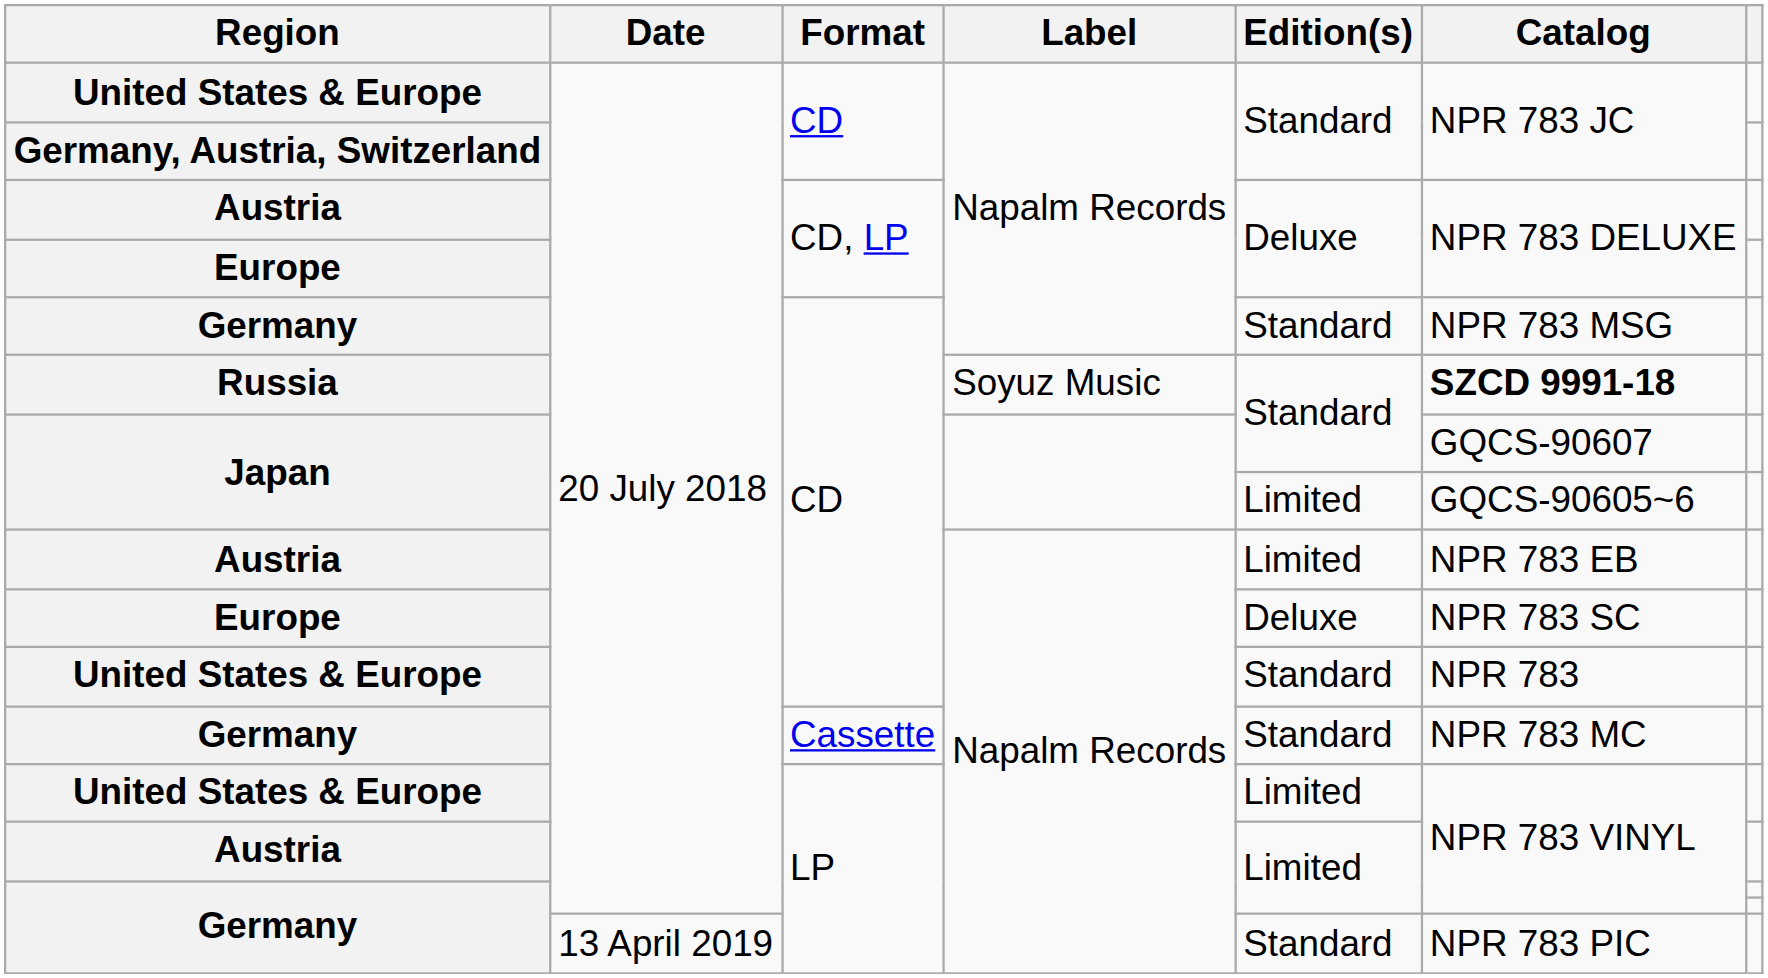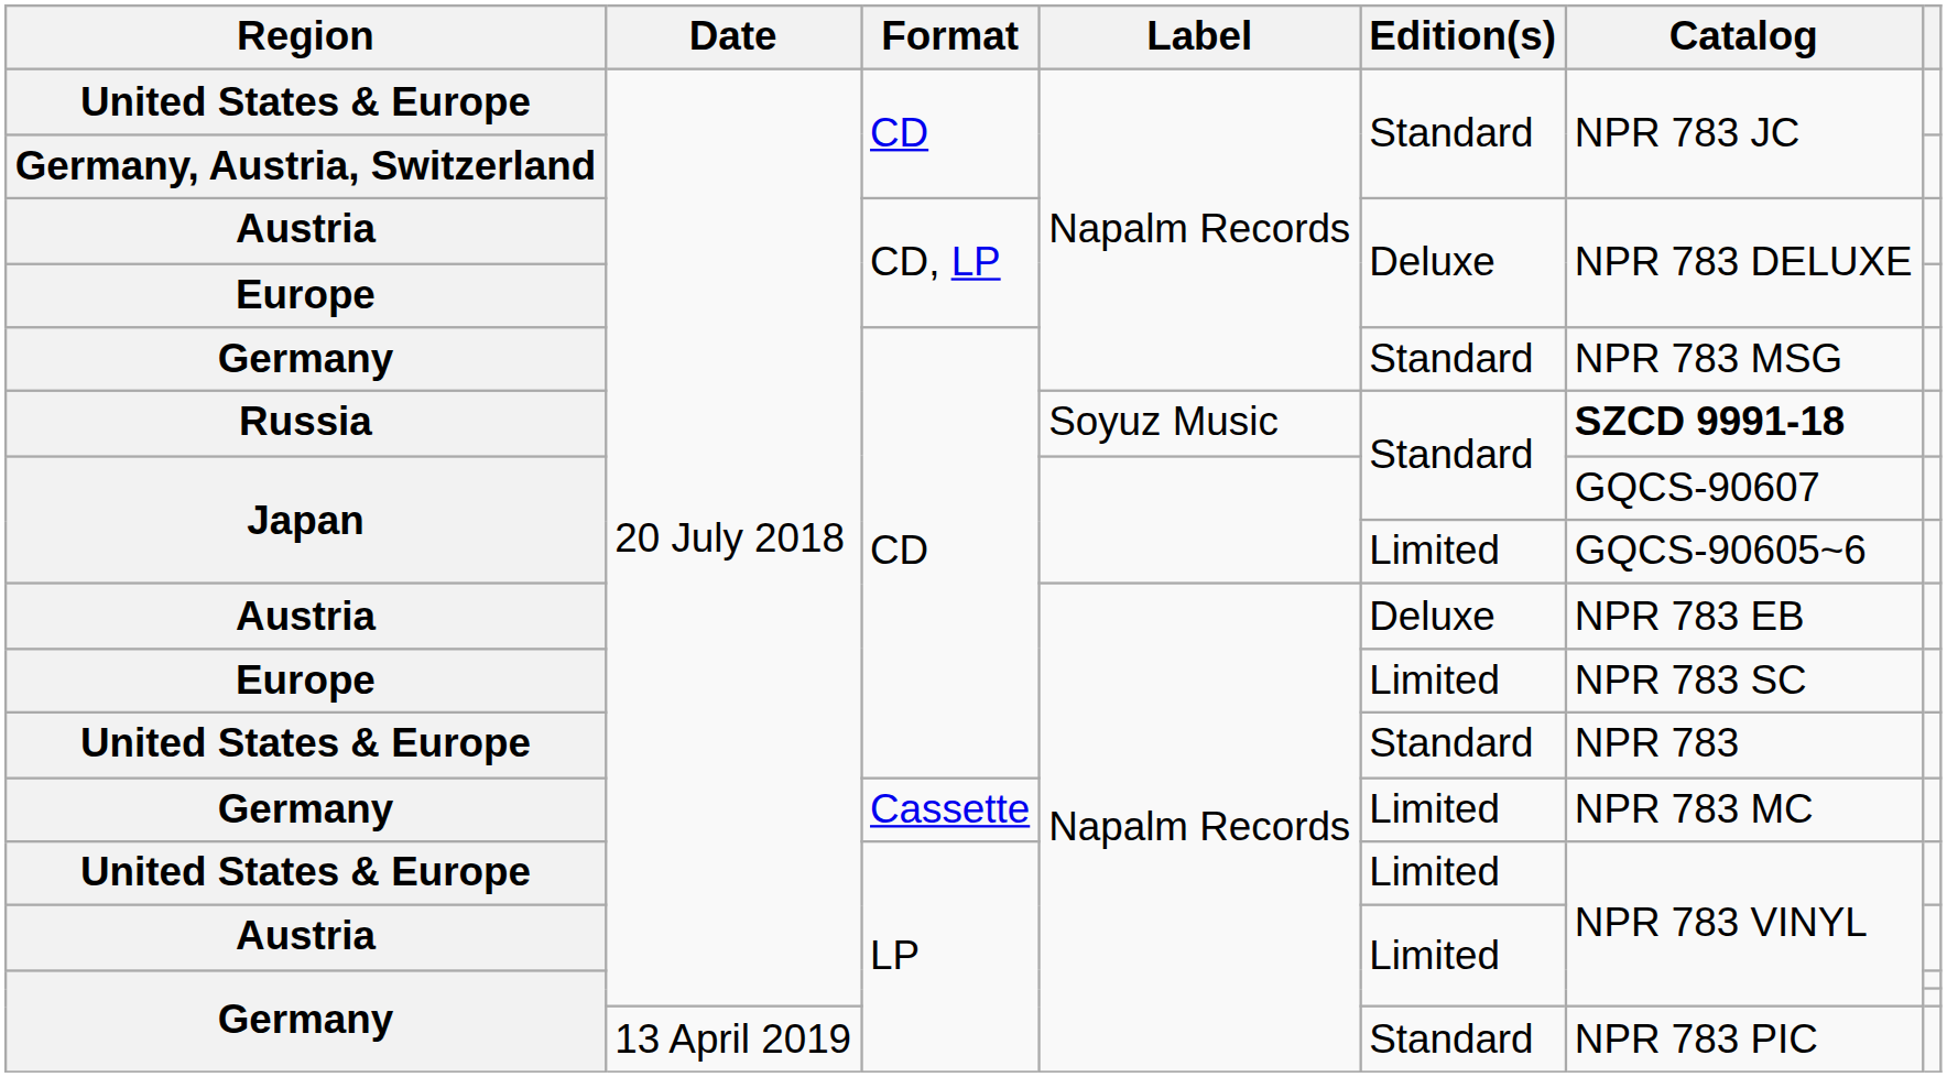Austria / CD | Edition(s): Limited -> Deluxe
Europe / CD | Edition(s): Deluxe -> Limited
Germany / Cassette | Edition(s): Standard -> Limited
